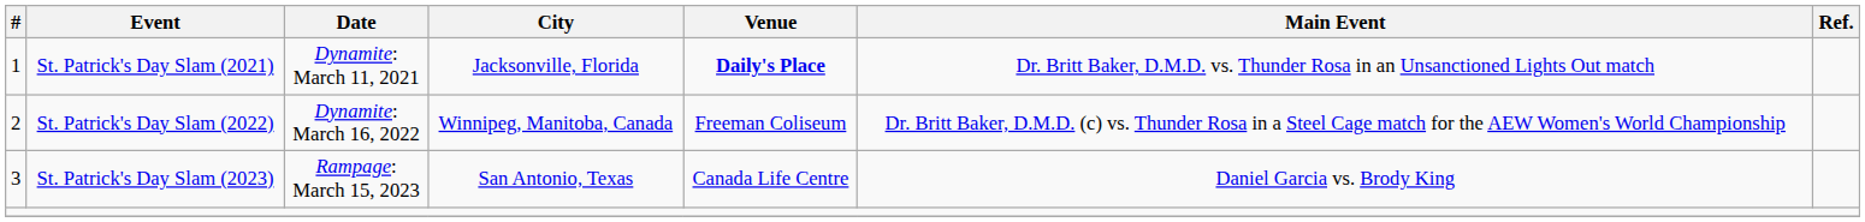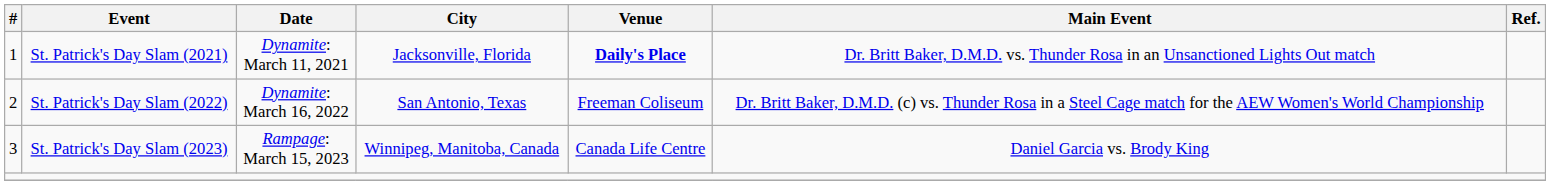St. Patrick's Day Slam (2022) | City: Winnipeg, Manitoba, Canada -> San Antonio, Texas
St. Patrick's Day Slam (2023) | City: San Antonio, Texas -> Winnipeg, Manitoba, Canada
